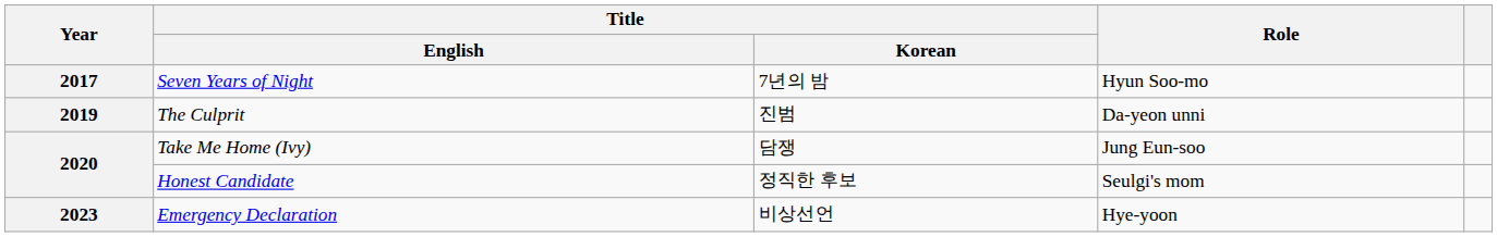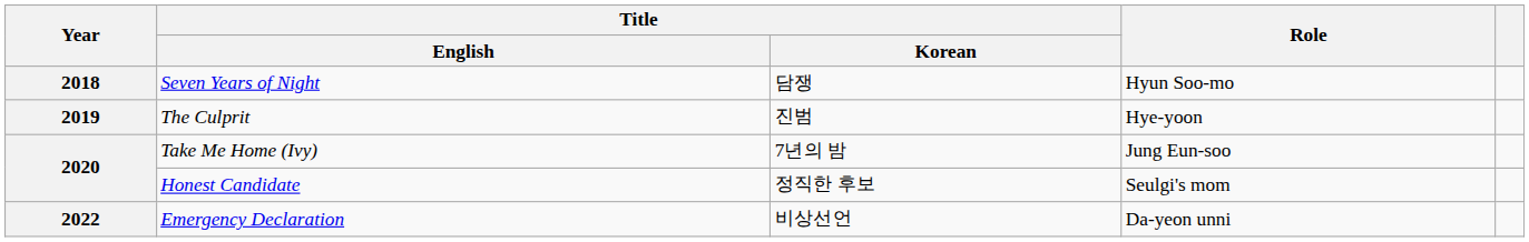Seven Years of Night | Year: 2017 -> 2018
Seven Years of Night | Title / Korean: 7년의 밤 -> 담쟁
The Culprit | Role: Da-yeon unni -> Hye-yoon
Take Me Home (Ivy) | Title / Korean: 담쟁 -> 7년의 밤
Emergency Declaration | Year: 2023 -> 2022
Emergency Declaration | Role: Hye-yoon -> Da-yeon unni
